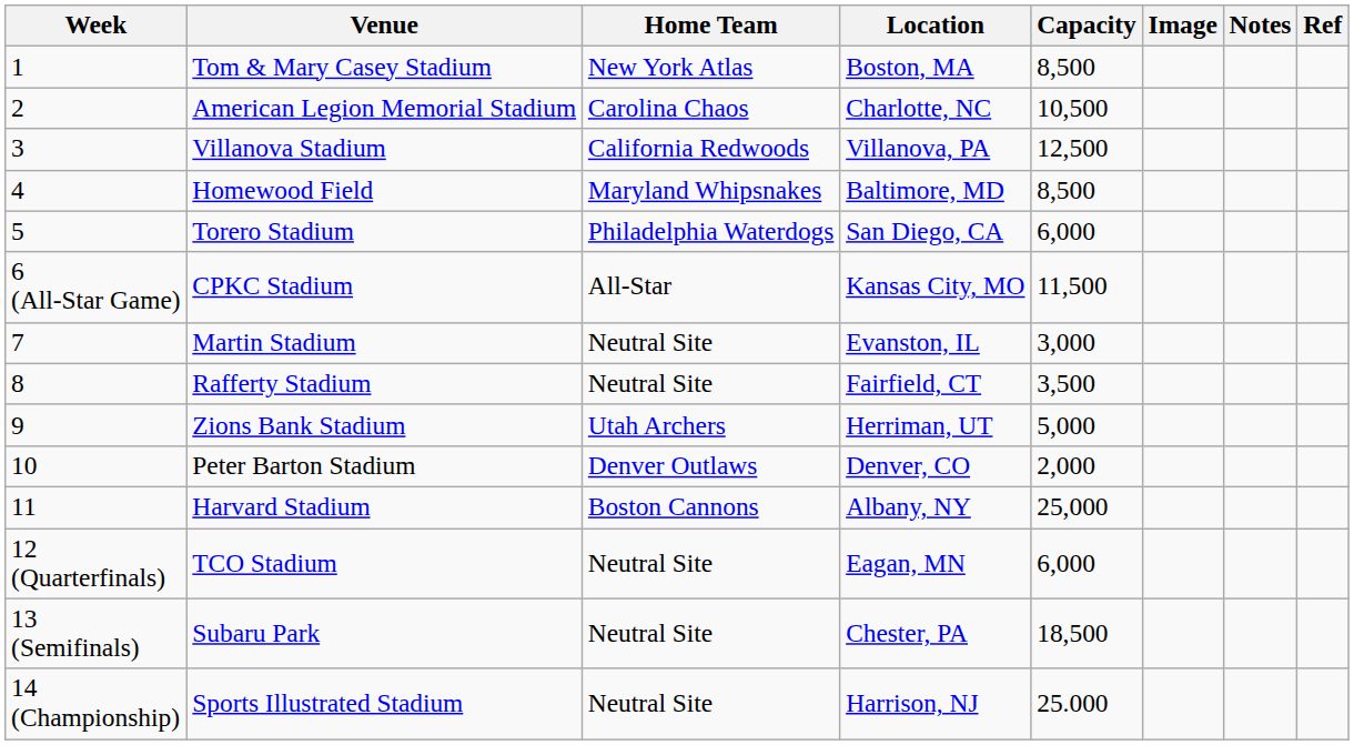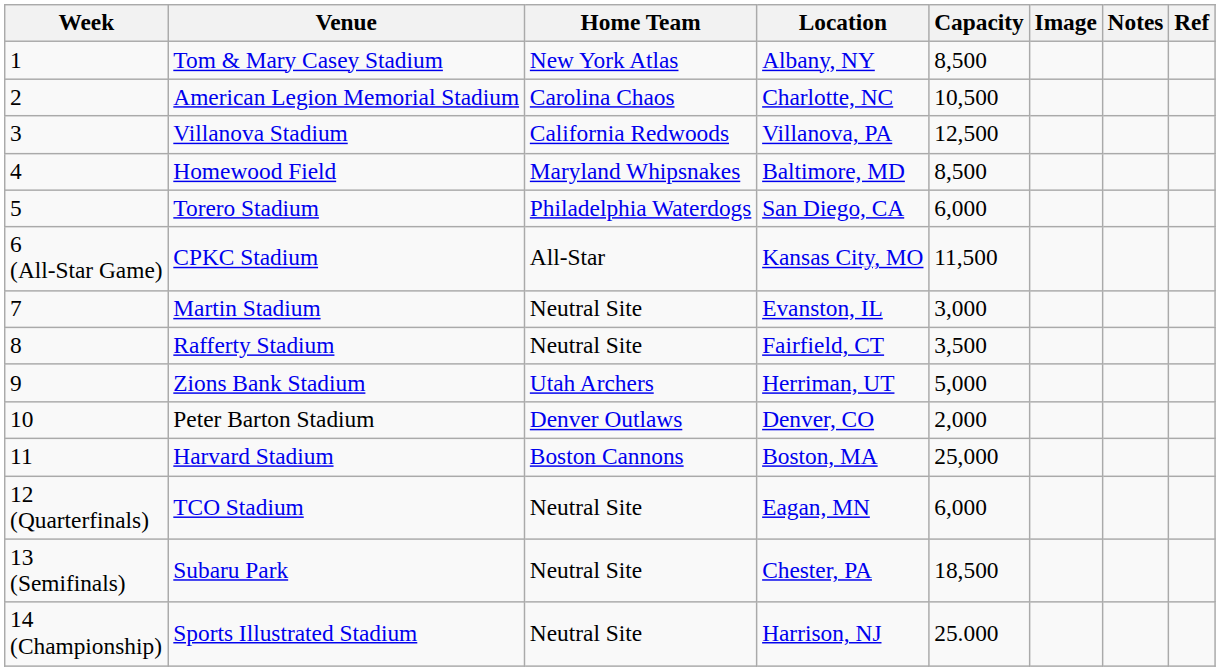Tom & Mary Casey Stadium | Location: Boston, MA -> Albany, NY
Harvard Stadium | Location: Albany, NY -> Boston, MA
